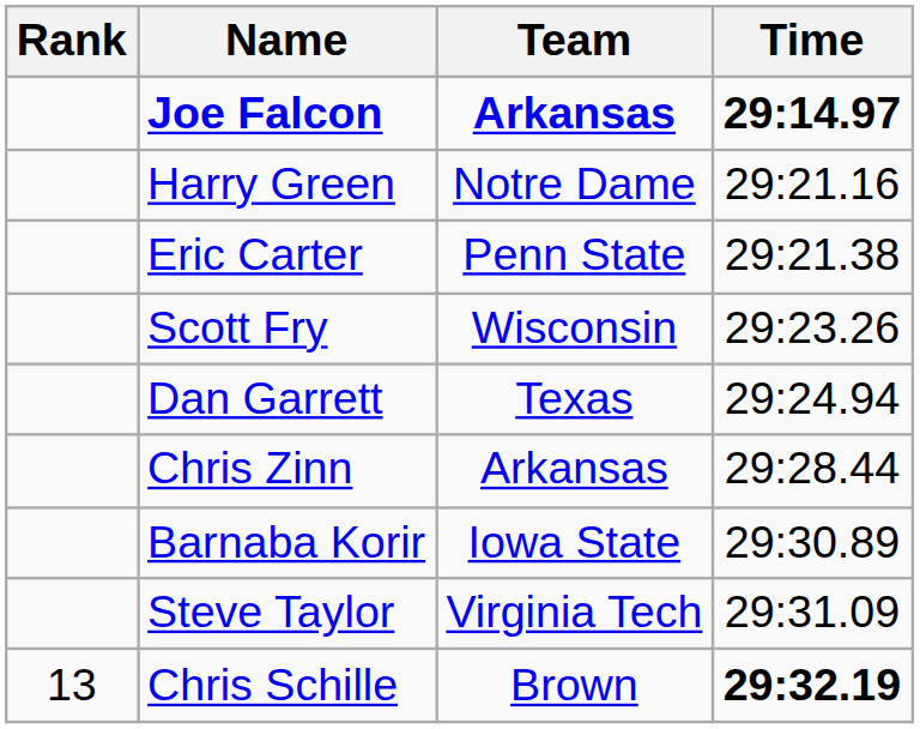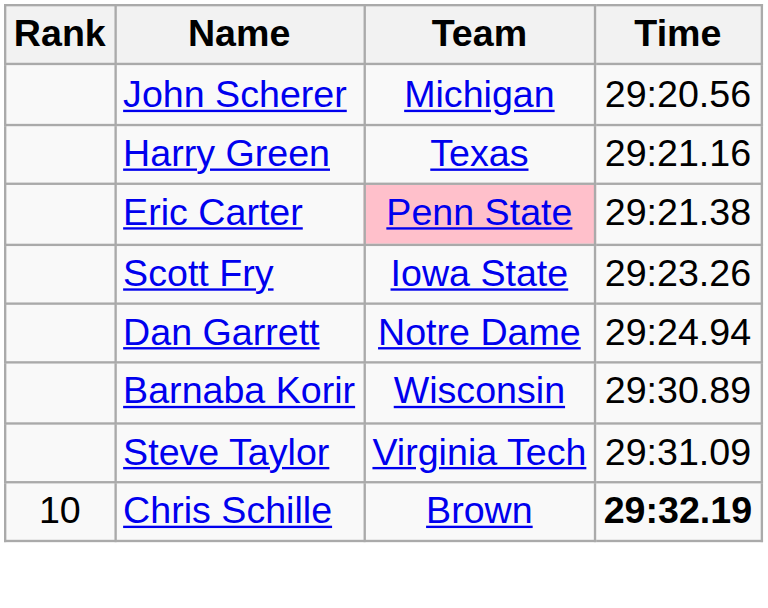- row: Joe Falcon | Arkansas | 29:14.97
+ row: John Scherer | Michigan | 29:20.56
Harry Green | Team: Notre Dame -> Texas
Eric Carter | Team: no background -> pink background
Scott Fry | Team: Wisconsin -> Iowa State
Dan Garrett | Team: Texas -> Notre Dame
- row: Chris Zinn | Arkansas | 29:28.44
Barnaba Korir | Team: Iowa State -> Wisconsin
Chris Schille | Rank: 13 -> 10
